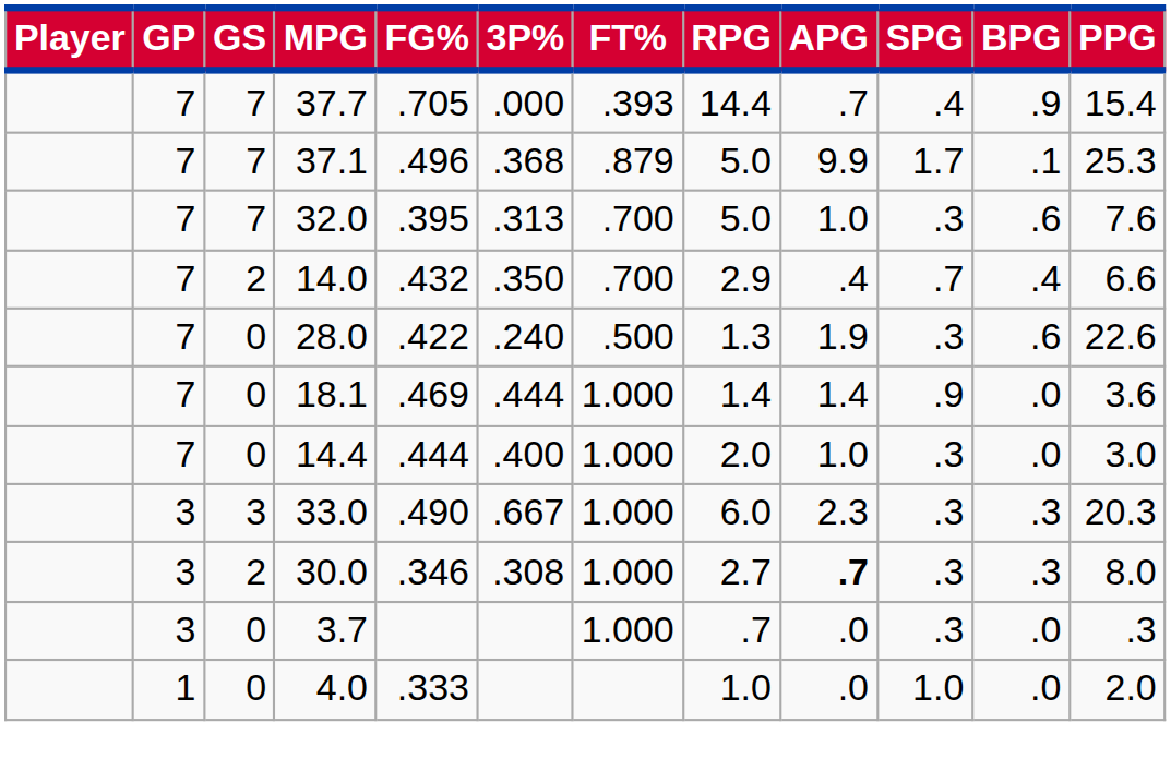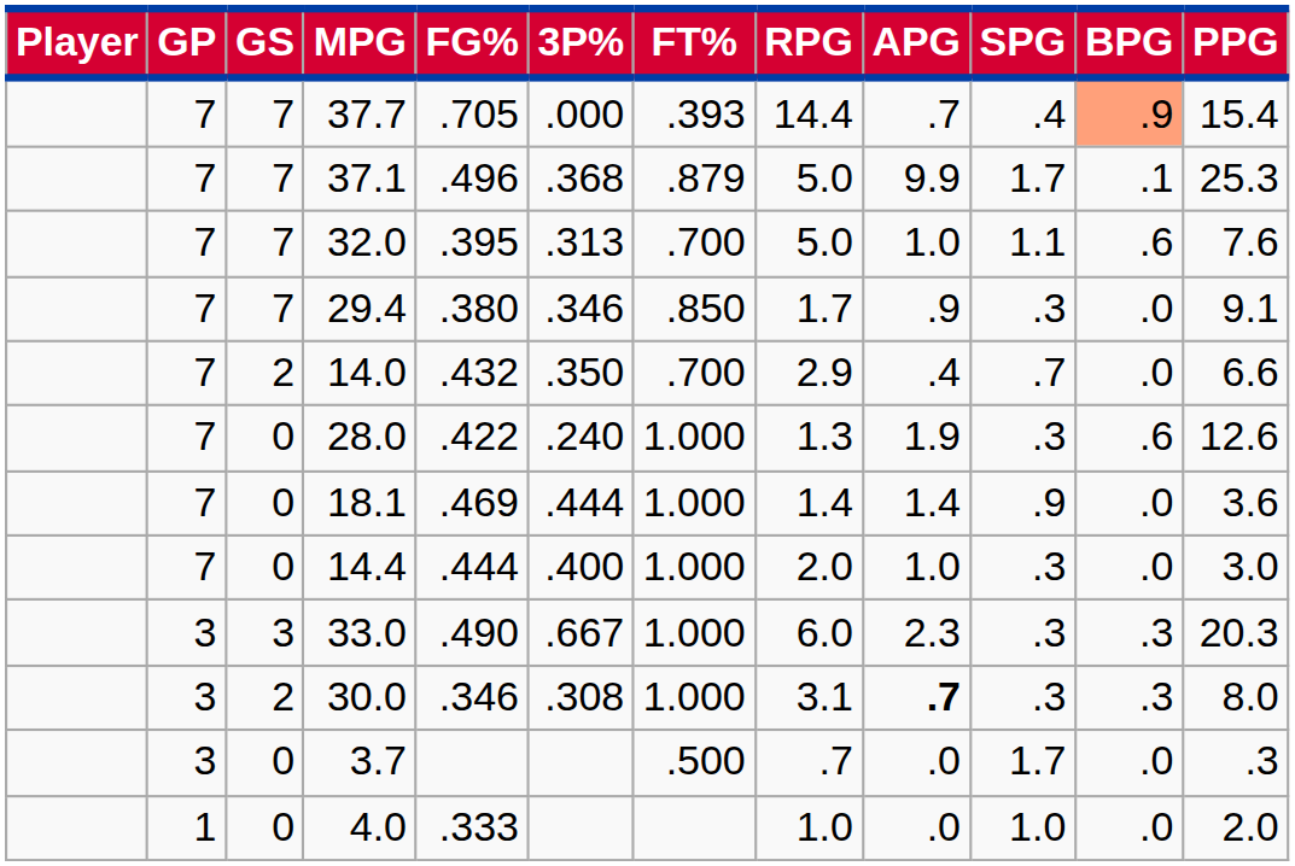37.7 | BPG: no background -> lightsalmon background
32.0 | SPG: .3 -> 1.1
+ row: 7 | 7 | 29.4 | .380 | .346 | .850 | 1.7 | .9 | .3 | .0 | 9.1
14.0 | BPG: .4 -> .0
28.0 | FT%: .500 -> 1.000
28.0 | PPG: 22.6 -> 12.6
30.0 | RPG: 2.7 -> 3.1
3.7 | FT%: 1.000 -> .500
3.7 | SPG: .3 -> 1.7
